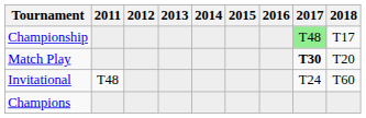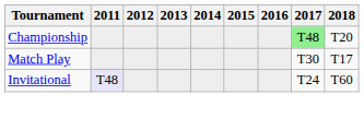Championship | 2018: T17 -> T20
Match Play | 2017: bold -> normal
Match Play | 2018: T20 -> T17
Invitational | 2011: no background -> lavender background
- row: Champions
